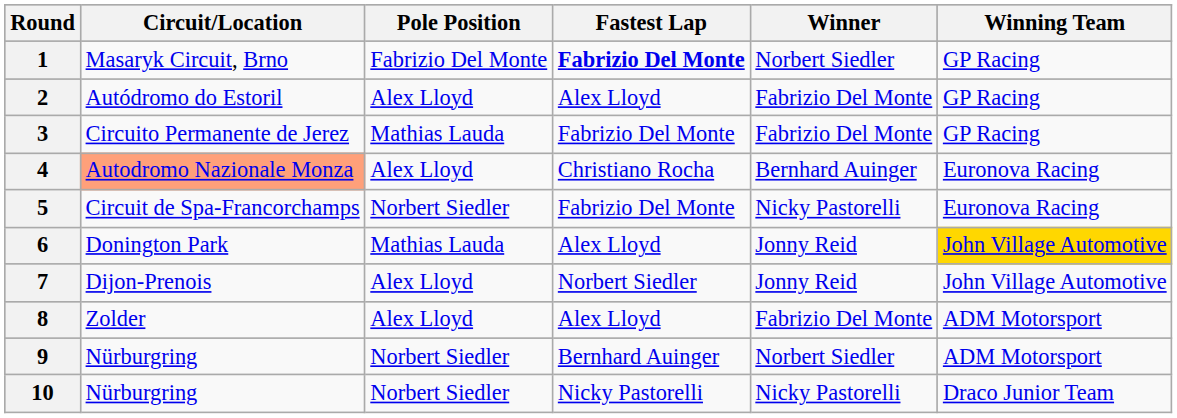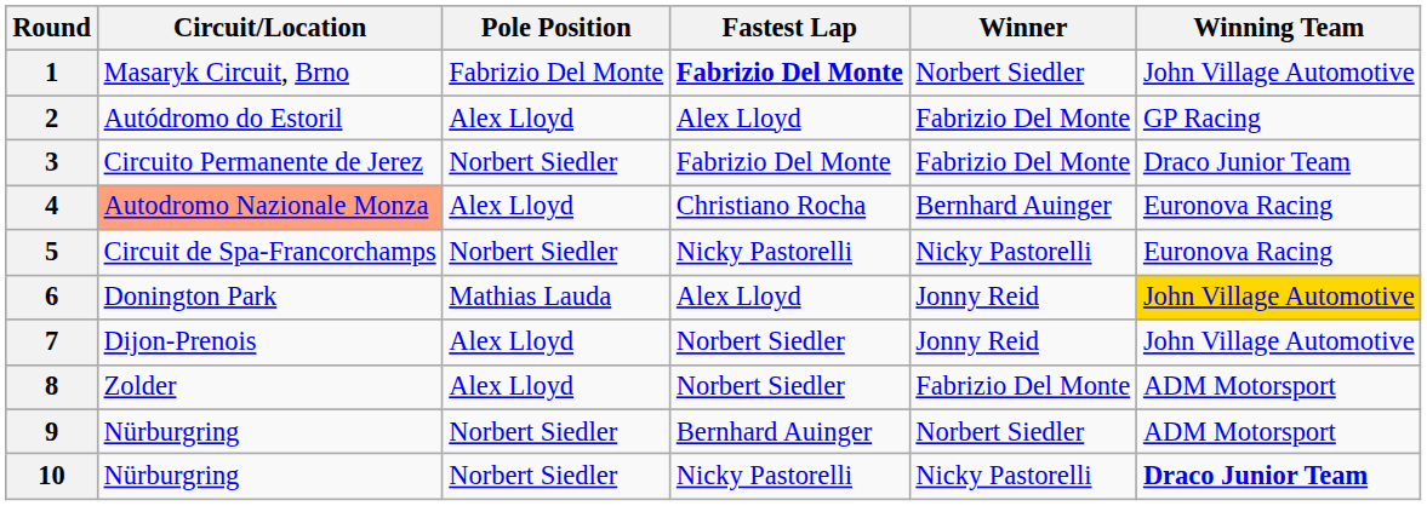1 | Winning Team: GP Racing -> John Village Automotive
3 | Pole Position: Mathias Lauda -> Norbert Siedler
3 | Winning Team: GP Racing -> Draco Junior Team
5 | Fastest Lap: Fabrizio Del Monte -> Nicky Pastorelli
8 | Fastest Lap: Alex Lloyd -> Norbert Siedler
10 | Winning Team: normal -> bold
